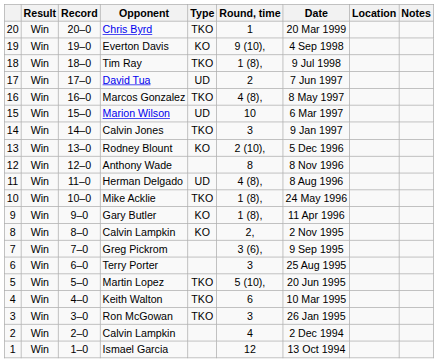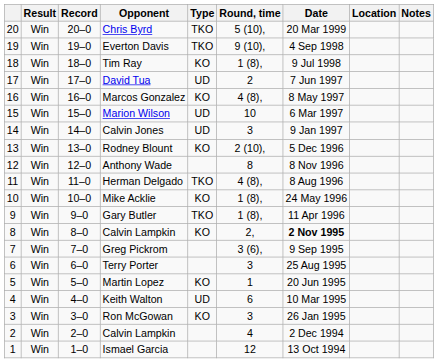Chris Byrd | Round, time: 1 -> 5 (10),
Everton Davis | Type: KO -> TKO
Tim Ray | Type: TKO -> KO
Marcos Gonzalez | Type: TKO -> KO
Calvin Jones | Type: TKO -> UD
Herman Delgado | Type: UD -> TKO
Mike Acklie | Type: TKO -> KO
Gary Butler | Type: KO -> TKO
8 / Calvin Lampkin | Date: normal -> bold
Martin Lopez | Type: TKO -> KO
Martin Lopez | Round, time: 5 (10), -> 1
Keith Walton | Type: TKO -> UD
Ron McGowan | Type: TKO -> KO
